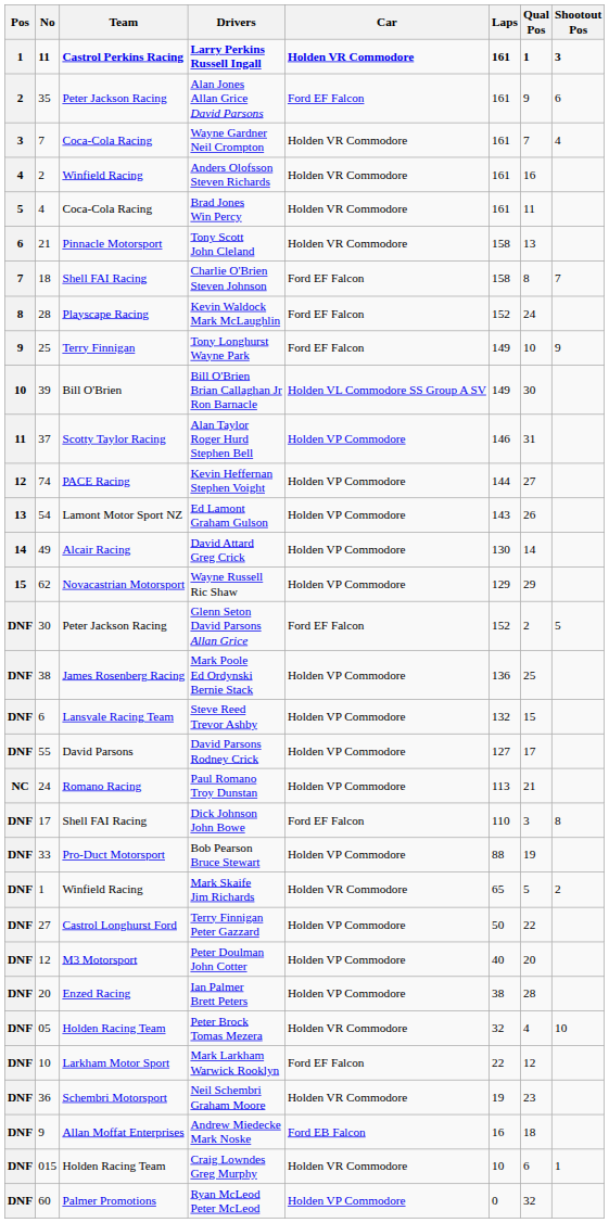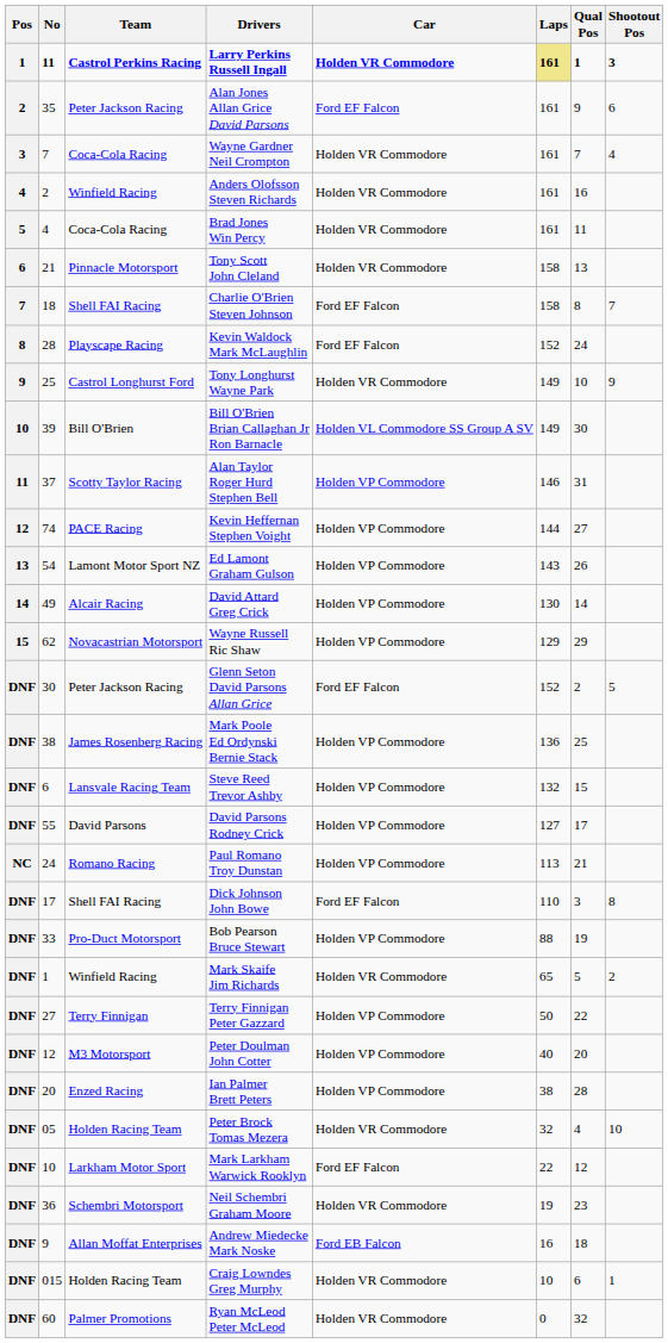Larry Perkins Russell Ingall | Laps: no background -> khaki background
Tony Longhurst Wayne Park | Team: Terry Finnigan -> Castrol Longhurst Ford
Tony Longhurst Wayne Park | Car: Ford EF Falcon -> Holden VR Commodore
Terry Finnigan Peter Gazzard | Team: Castrol Longhurst Ford -> Terry Finnigan
Ryan McLeod Peter McLeod | Car: Holden VP Commodore -> Holden VR Commodore
